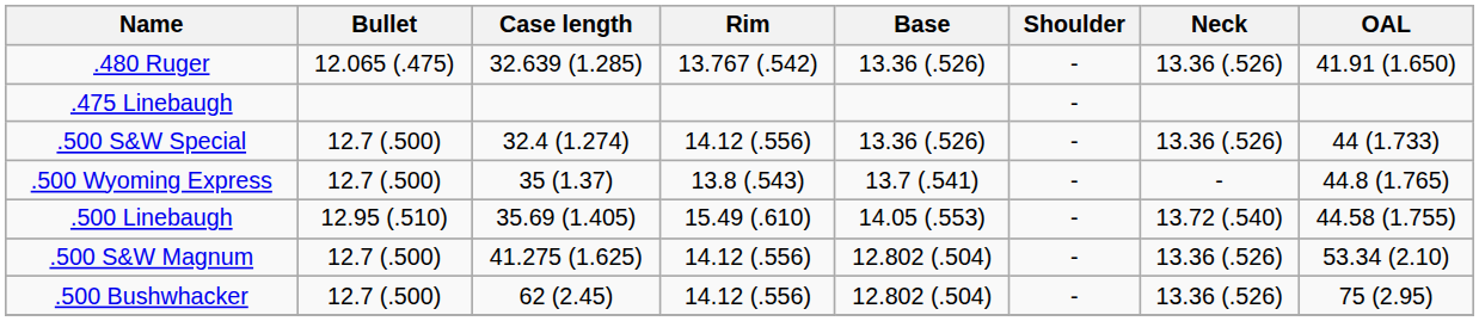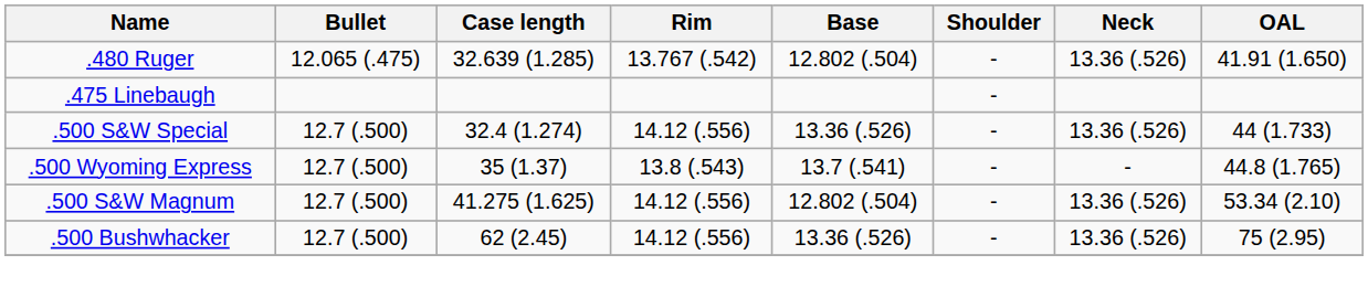.480 Ruger | Base: 13.36 (.526) -> 12.802 (.504)
- row: .500 Linebaugh | 12.95 (.510) | 35.69 (1.405) | 15.49 (.610) | 14.05 (.553) | - | 13.72 (.540) | 44.58 (1.755)
.500 Bushwhacker | Base: 12.802 (.504) -> 13.36 (.526)
